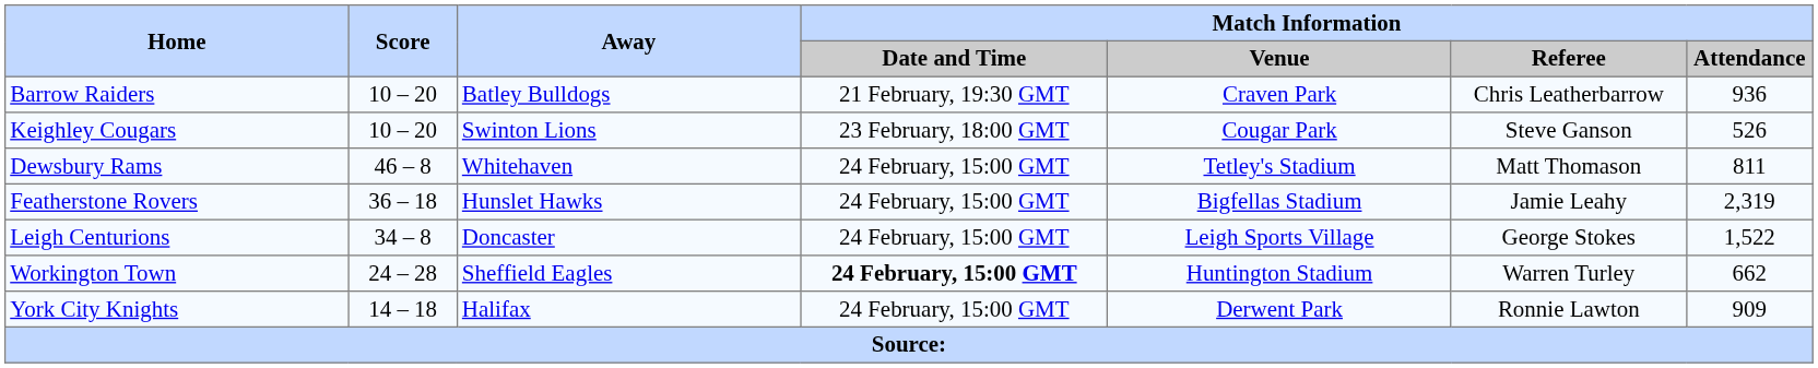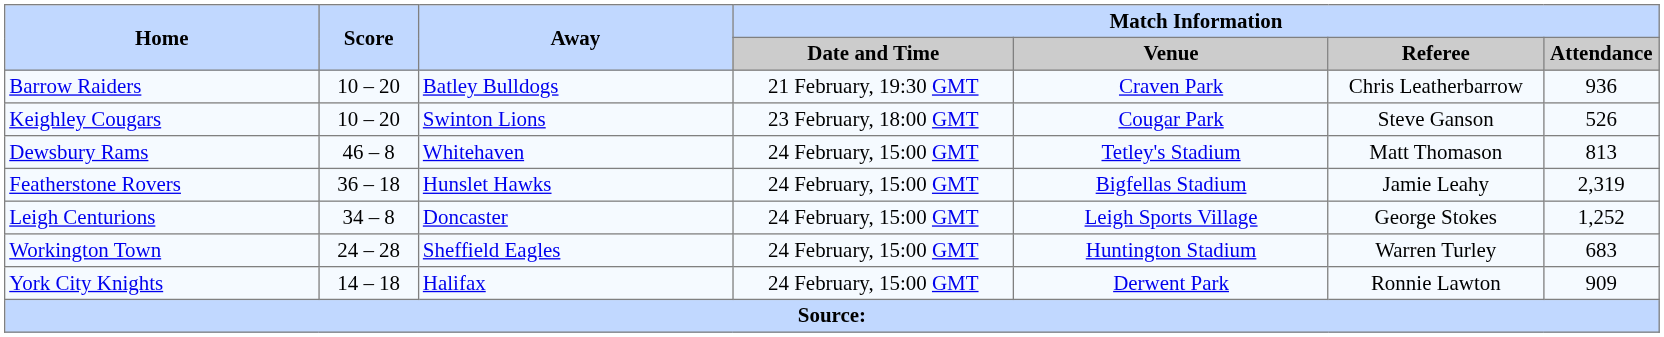Dewsbury Rams | Match Information / Attendance: 811 -> 813
Leigh Centurions | Match Information / Attendance: 1,522 -> 1,252
Workington Town | Match Information / Date and Time: bold -> normal
Workington Town | Match Information / Attendance: 662 -> 683
